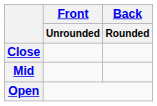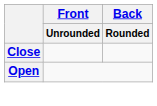- row: Mid
